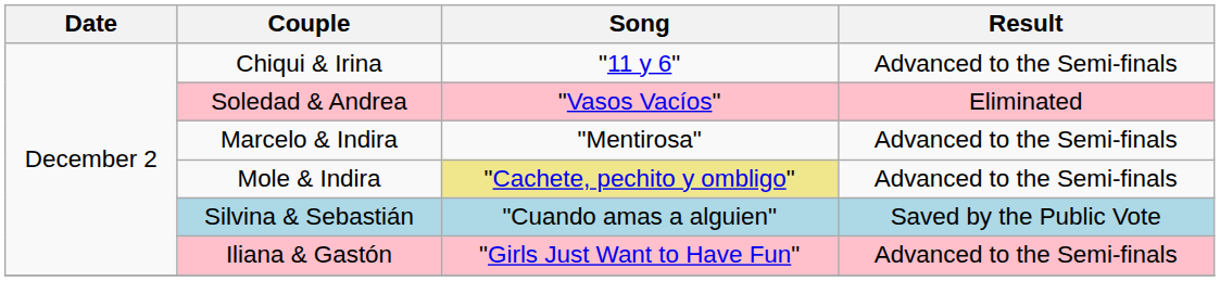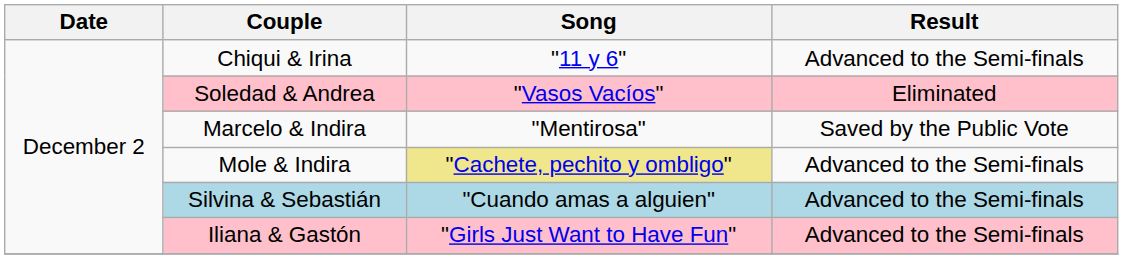Marcelo & Indira | Result: Advanced to the Semi-finals -> Saved by the Public Vote
Silvina & Sebastián | Result: Saved by the Public Vote -> Advanced to the Semi-finals
